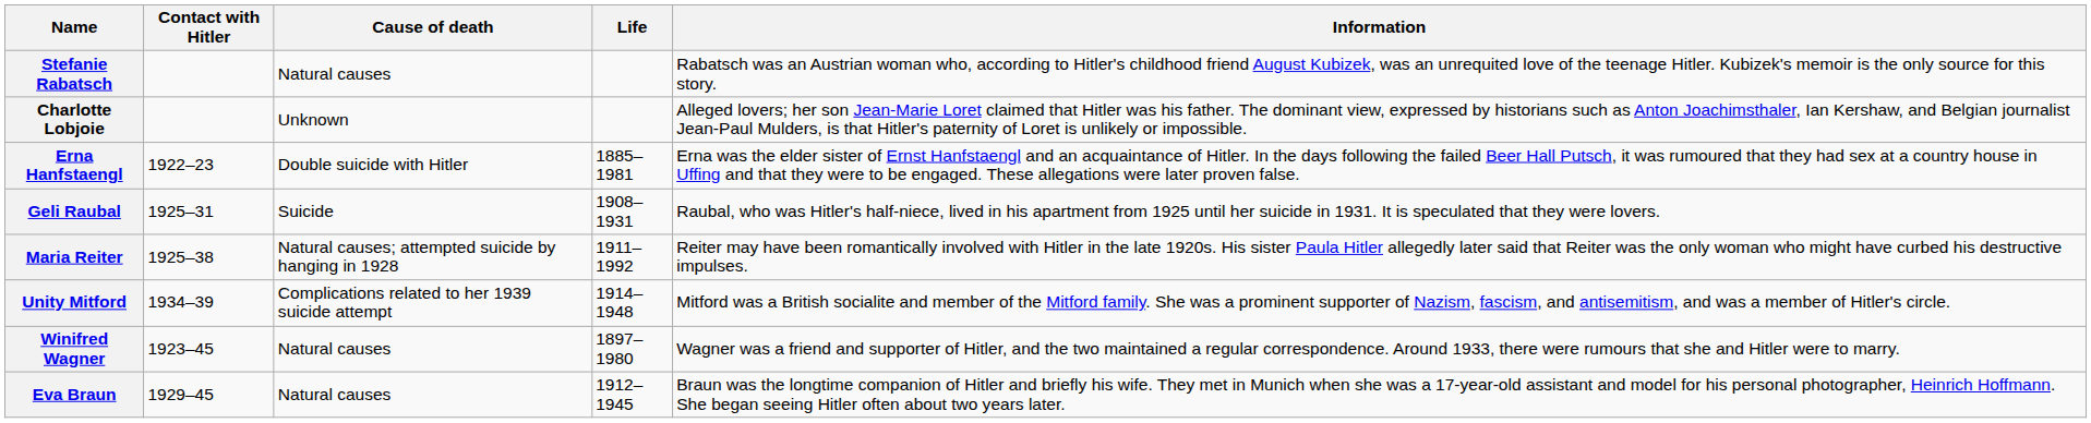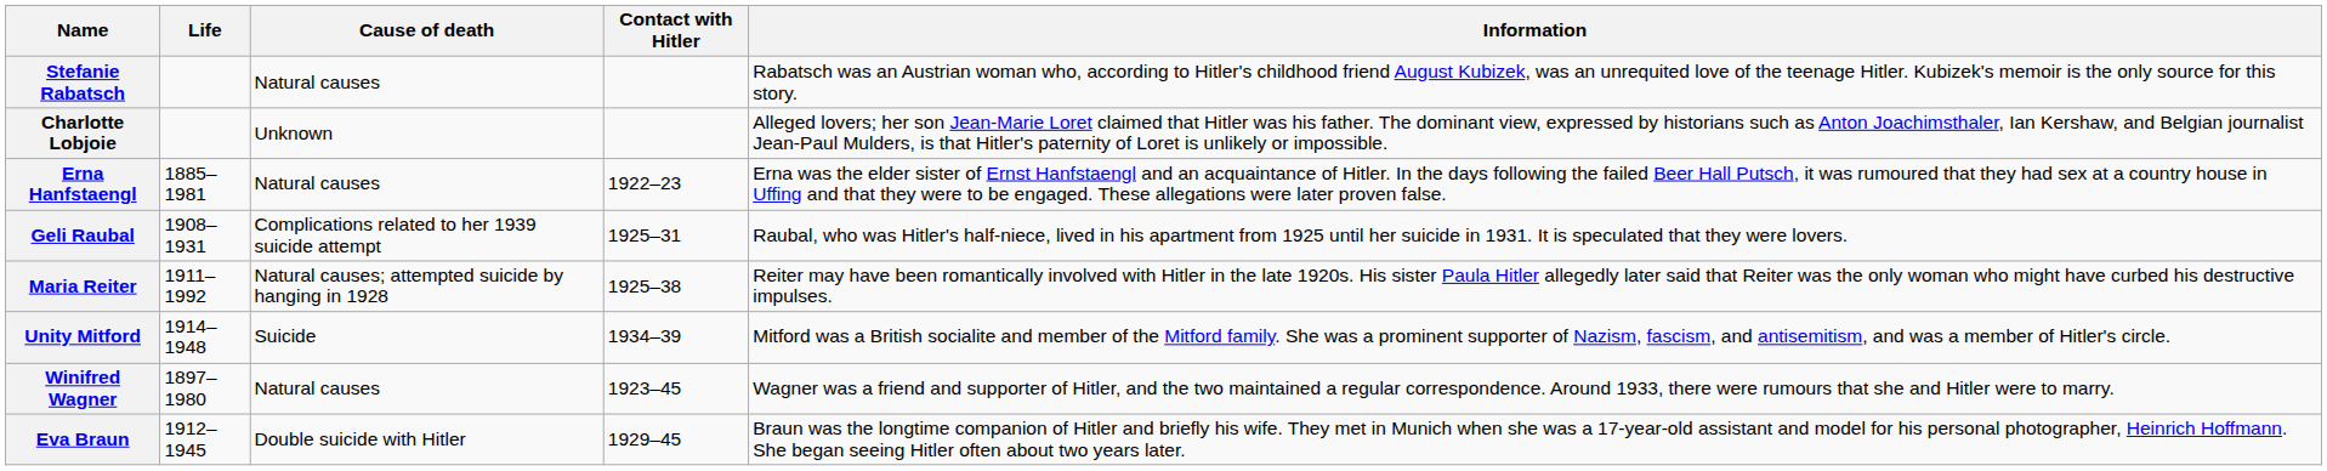columns swapped: Life <-> Contact with Hitler
Erna Hanfstaengl | Cause of death: Double suicide with Hitler -> Natural causes
Geli Raubal | Cause of death: Suicide -> Complications related to her 1939 suicide attempt
Unity Mitford | Cause of death: Complications related to her 1939 suicide attempt -> Suicide
Eva Braun | Cause of death: Natural causes -> Double suicide with Hitler
